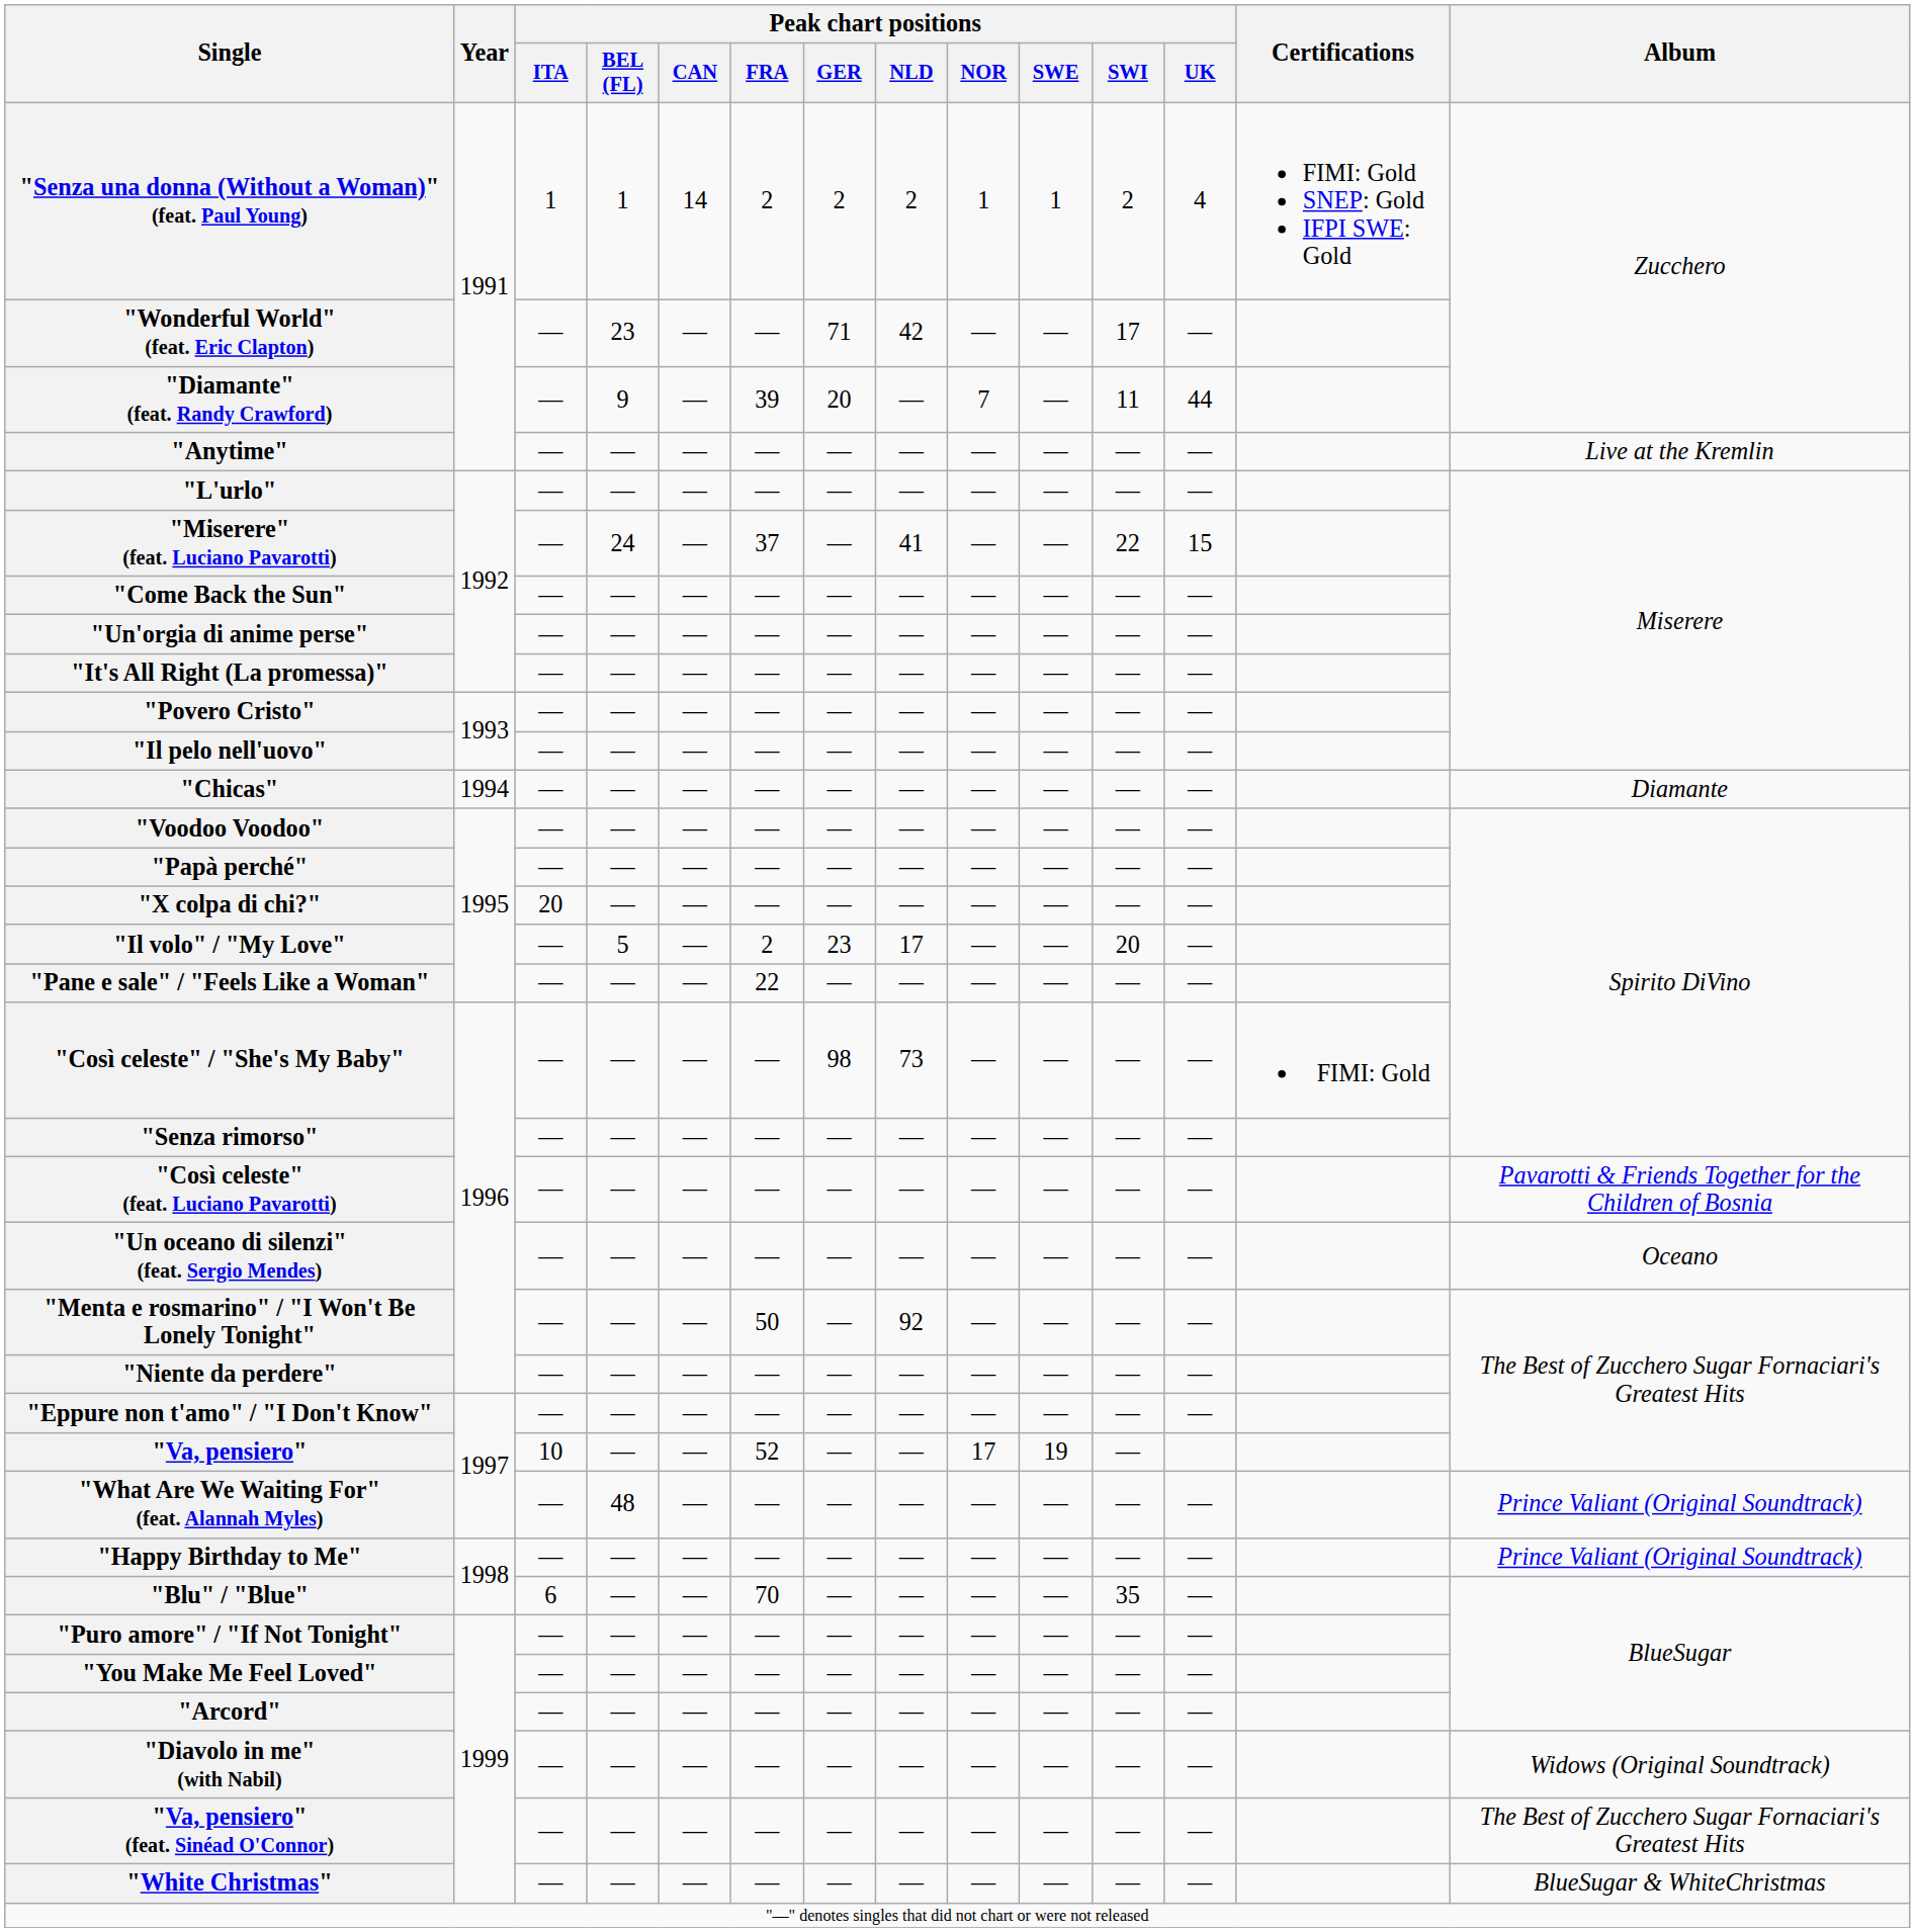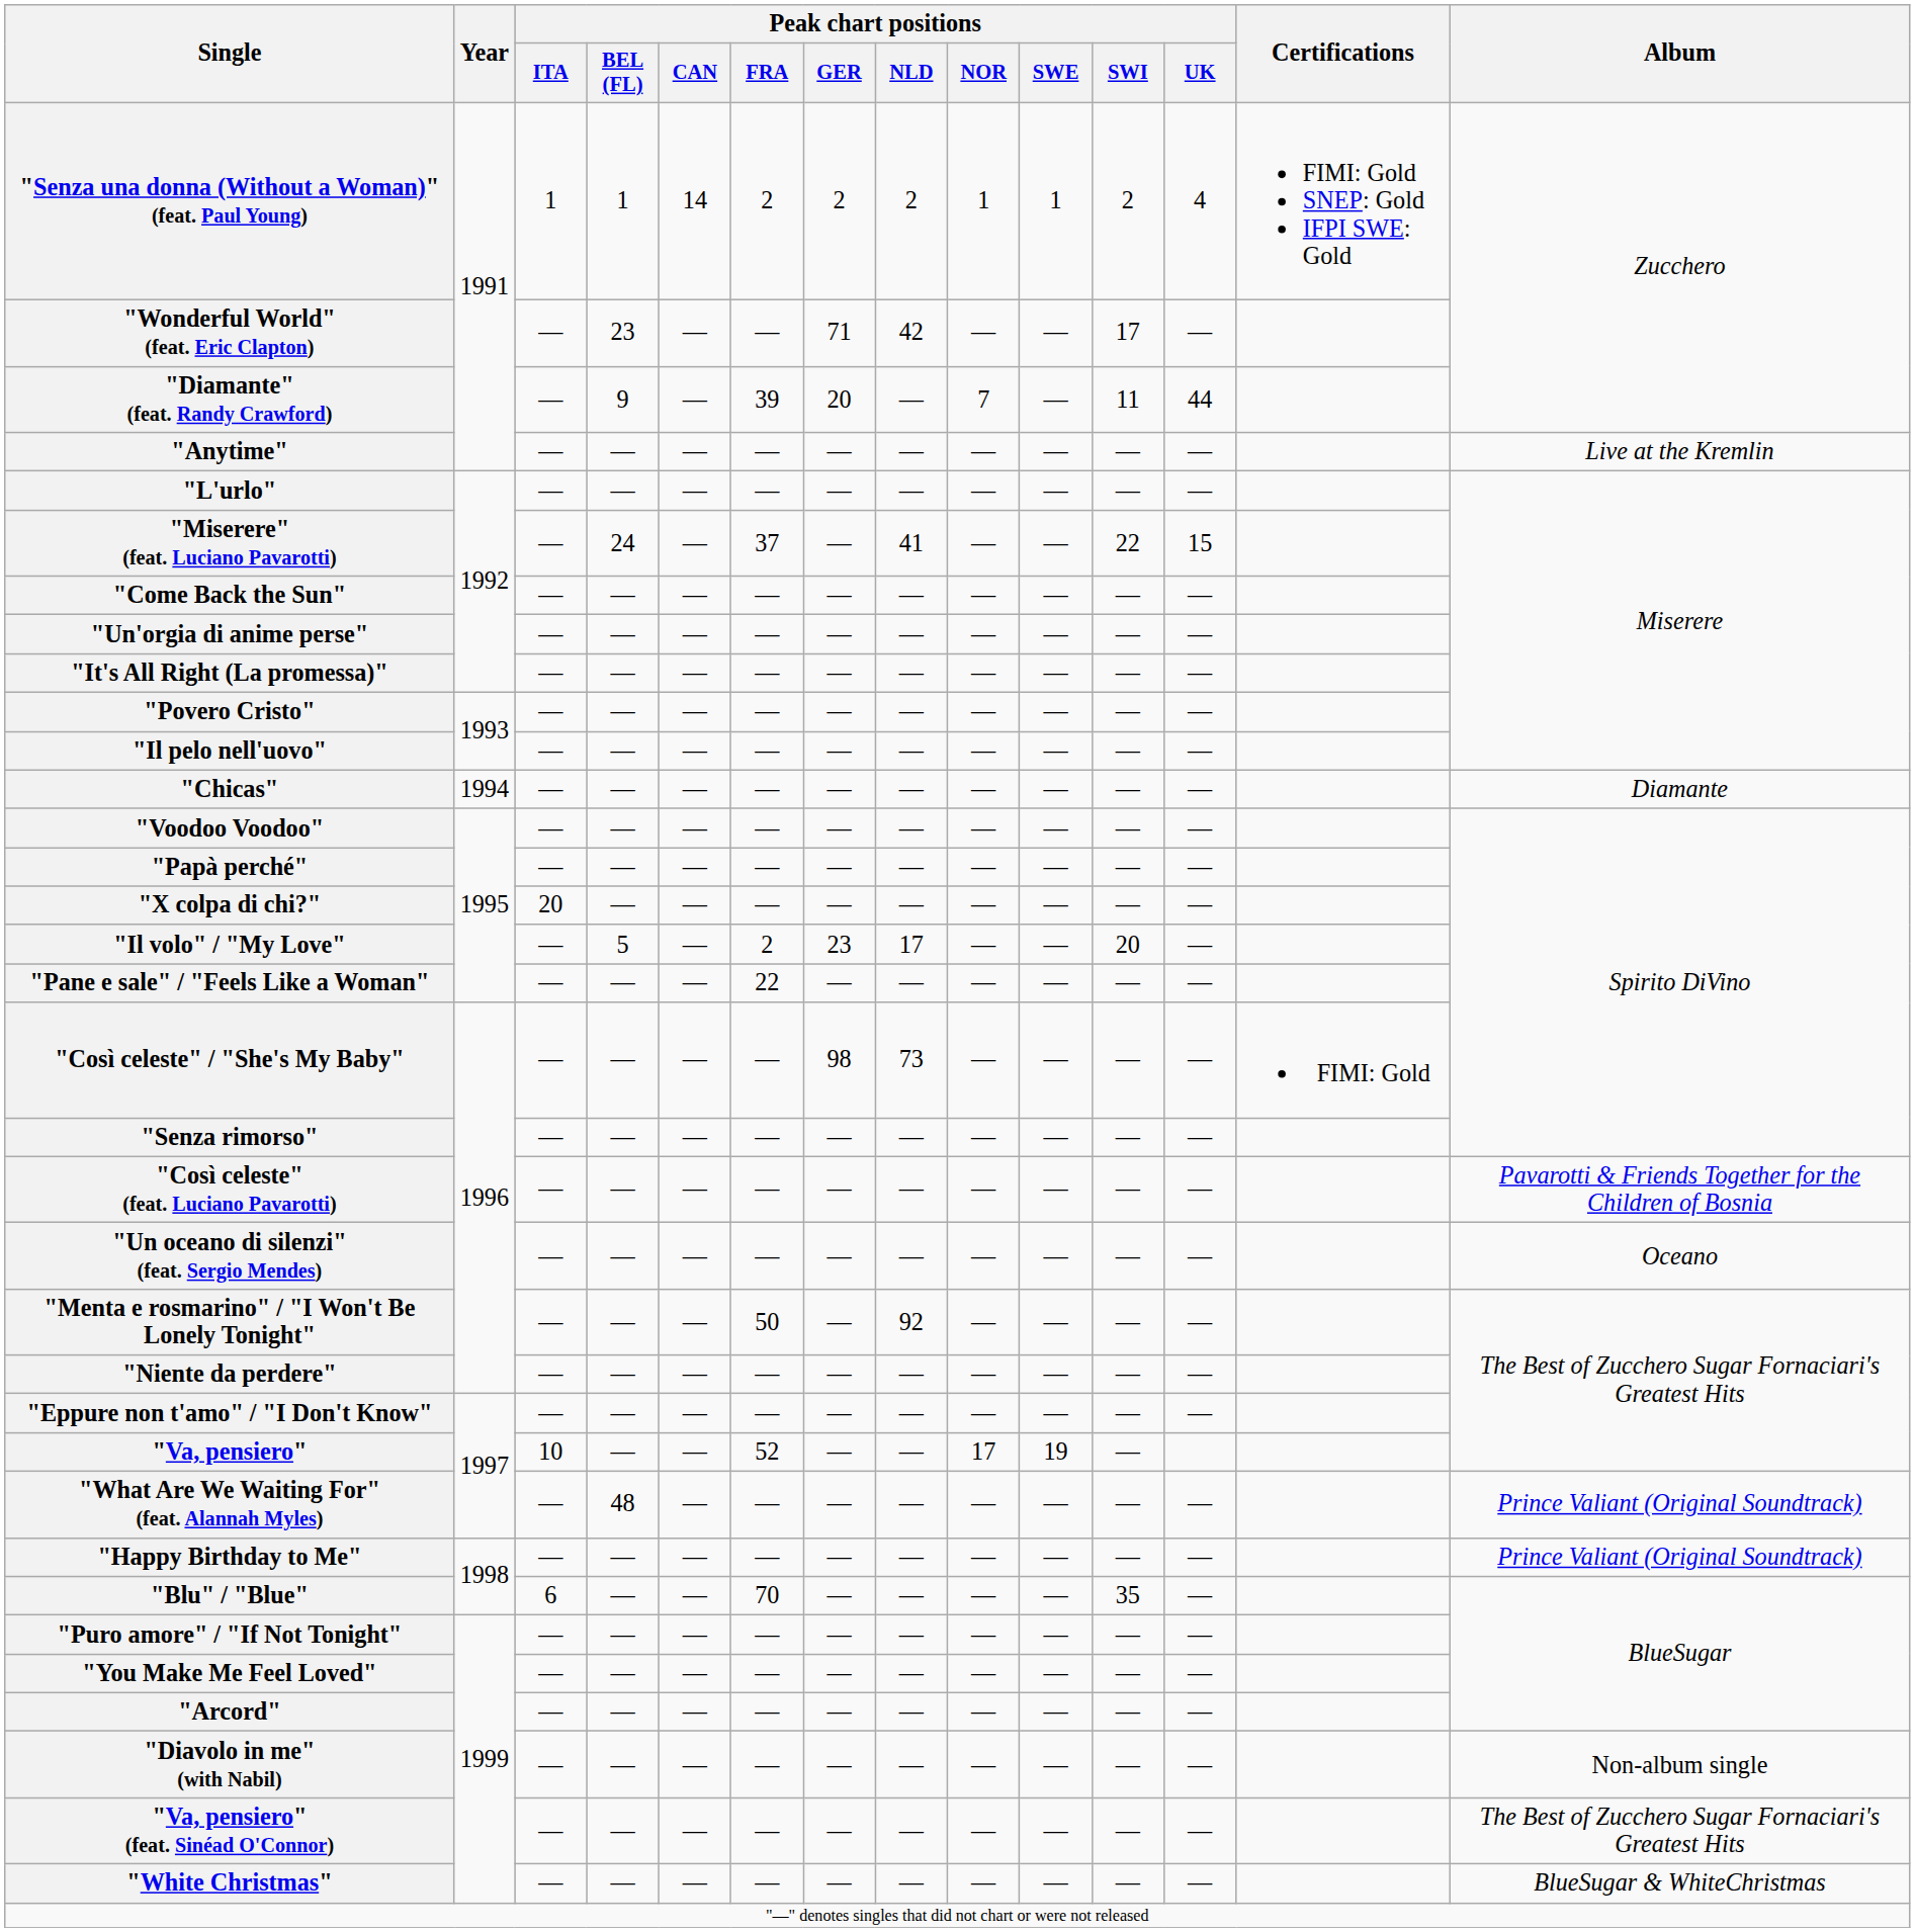"Diavolo in me" (with Nabil) | Album: Widows (Original Soundtrack) -> Non-album single
